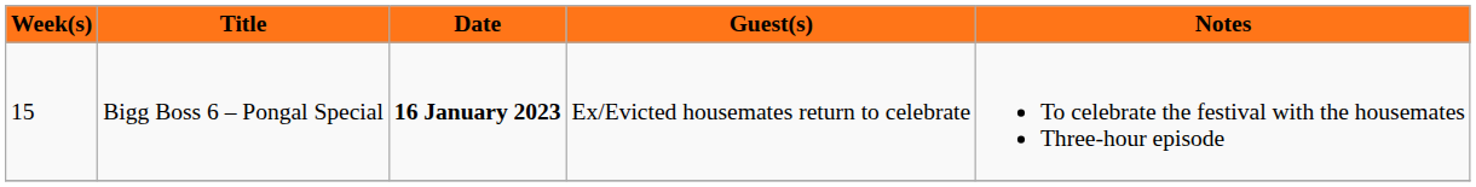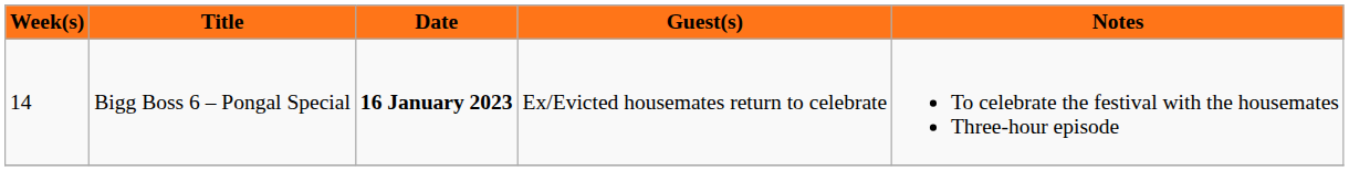Bigg Boss 6 – Pongal Special | Week(s): 15 -> 14
